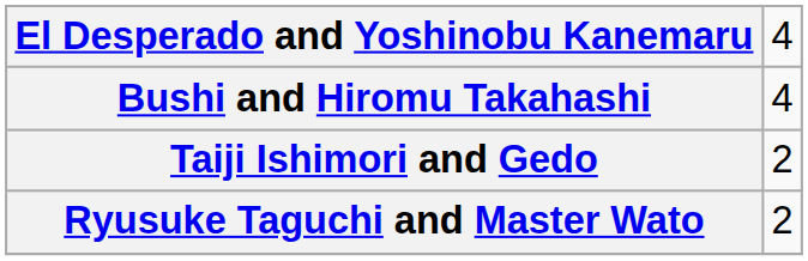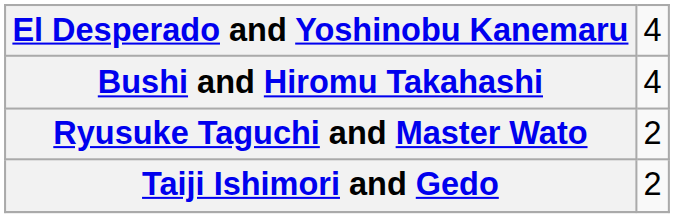rows swapped: Ryusuke Taguchi and Master Wato <-> Taiji Ishimori and Gedo
